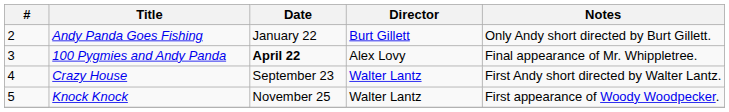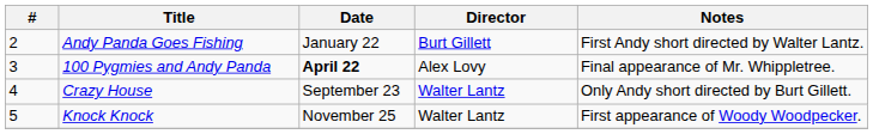Andy Panda Goes Fishing | Notes: Only Andy short directed by Burt Gillett. -> First Andy short directed by Walter Lantz.
Crazy House | Notes: First Andy short directed by Walter Lantz. -> Only Andy short directed by Burt Gillett.
